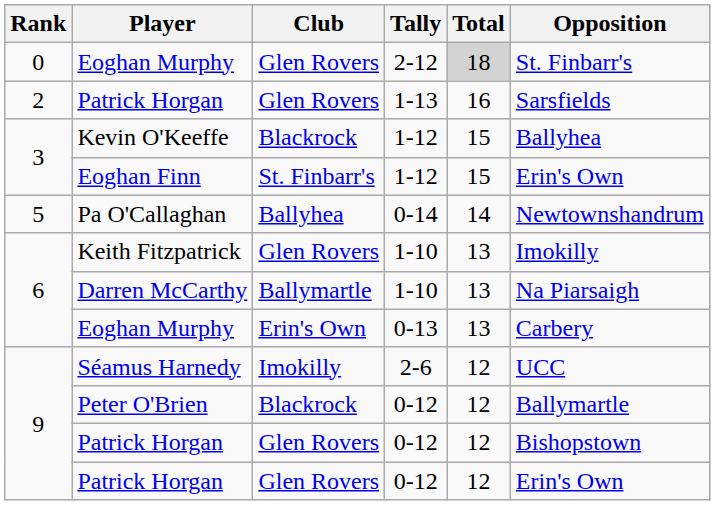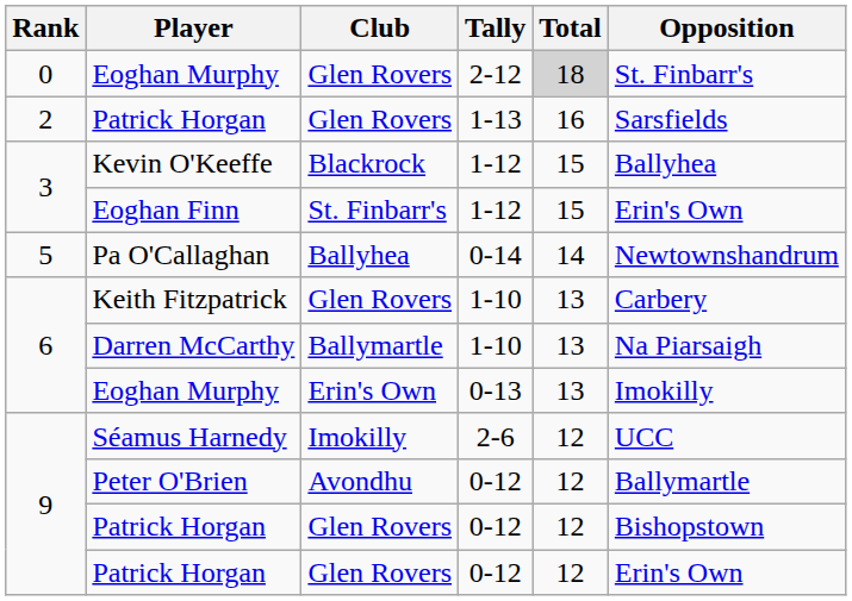Keith Fitzpatrick | Opposition: Imokilly -> Carbery
Eoghan Murphy / 0-13 | Opposition: Carbery -> Imokilly
Peter O'Brien | Club: Blackrock -> Avondhu
